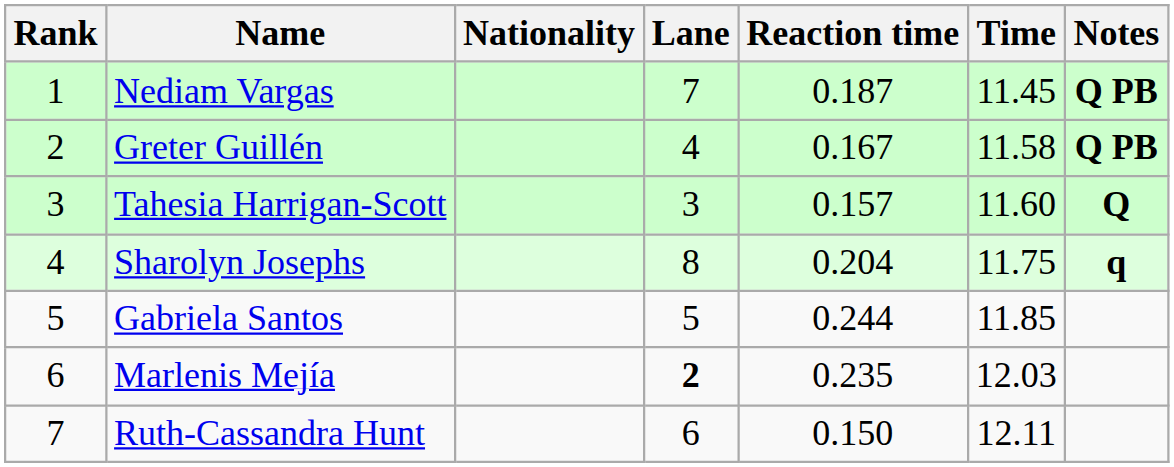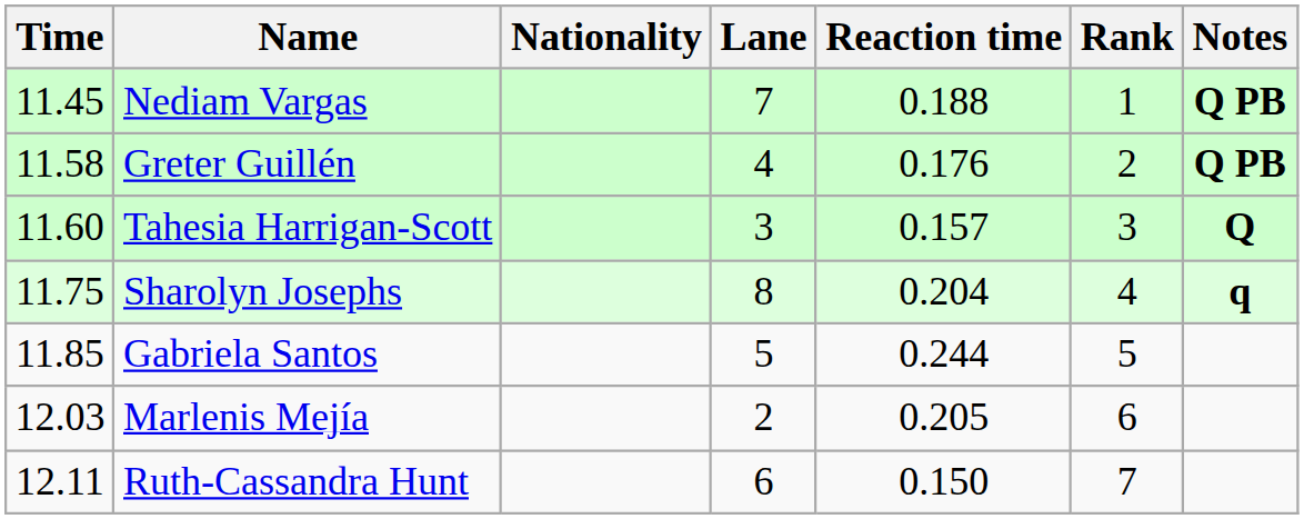columns swapped: Rank <-> Time
Nediam Vargas | Reaction time: 0.187 -> 0.188
Greter Guillén | Reaction time: 0.167 -> 0.176
Marlenis Mejía | Lane: bold -> normal
Marlenis Mejía | Reaction time: 0.235 -> 0.205
